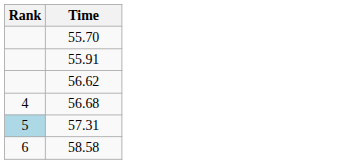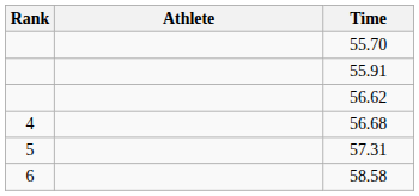+ column: Athlete
57.31 | Rank: lightblue background -> no background
